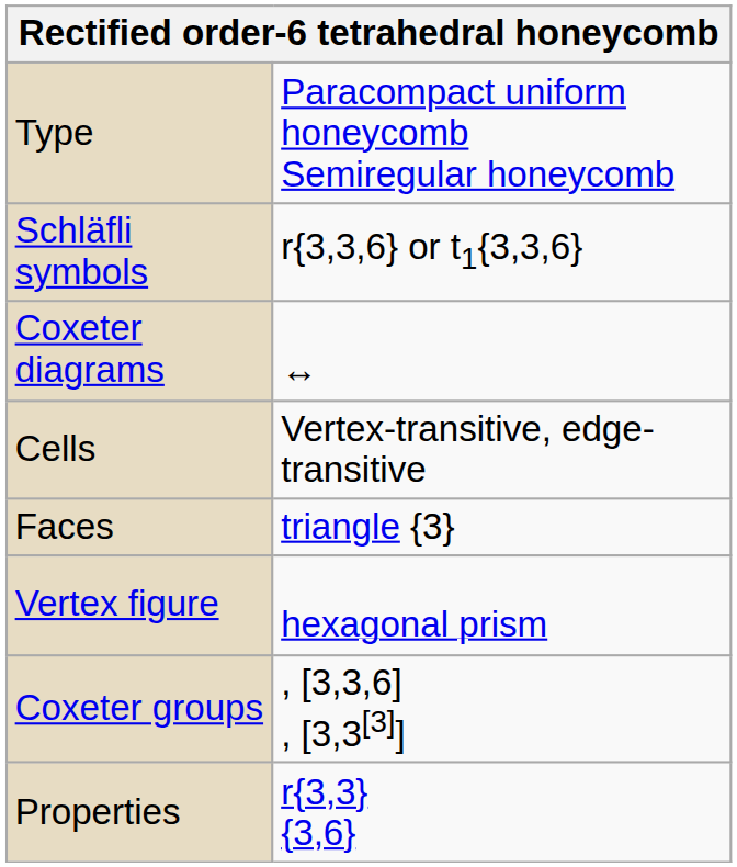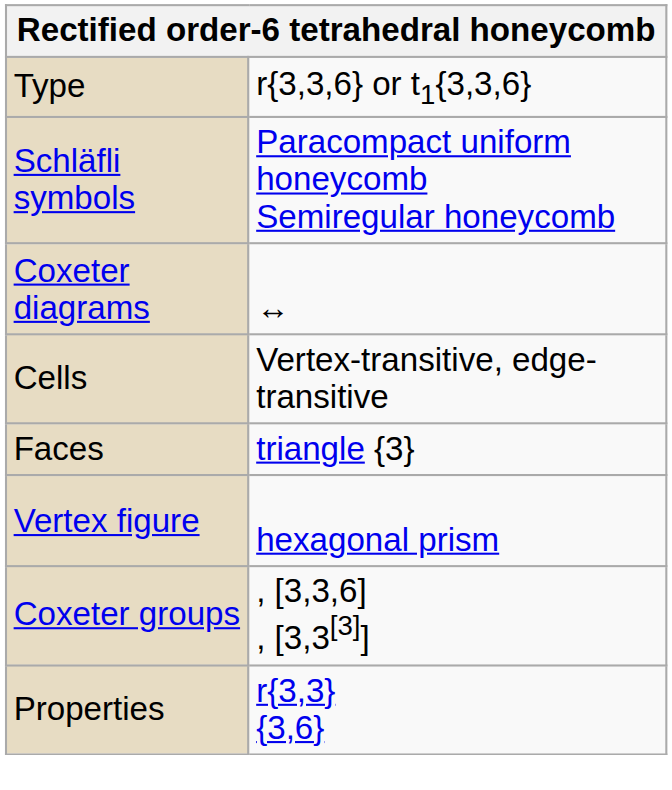Type | column 2: Paracompact uniform honeycomb Semiregular honeycomb -> r{3,3,6} or t1{3,3,6}
Schläfli symbols | column 2: r{3,3,6} or t1{3,3,6} -> Paracompact uniform honeycomb Semiregular honeycomb
